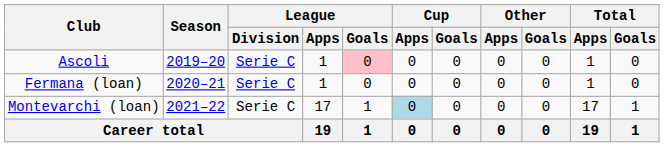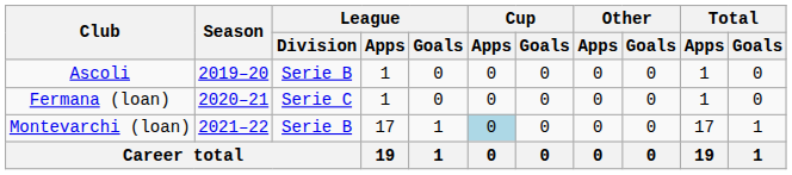Ascoli | League / Division: Serie C -> Serie B
Ascoli | League / Goals: pink background -> no background
Montevarchi (loan) | League / Division: Serie C -> Serie B
